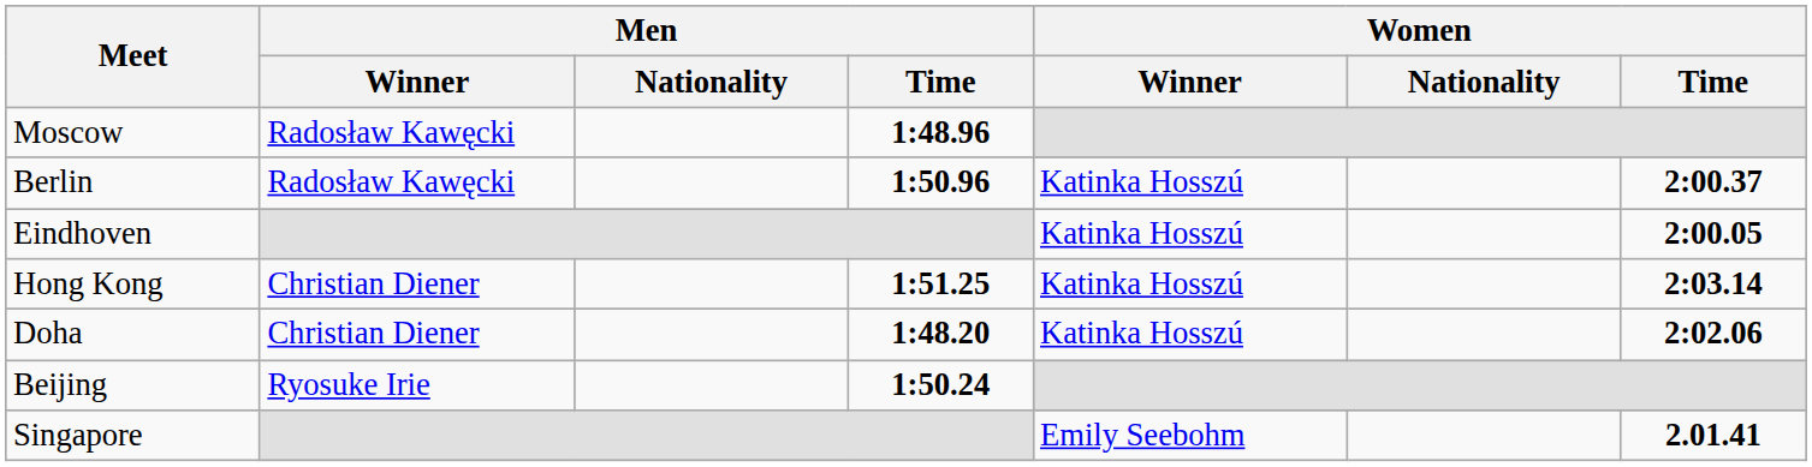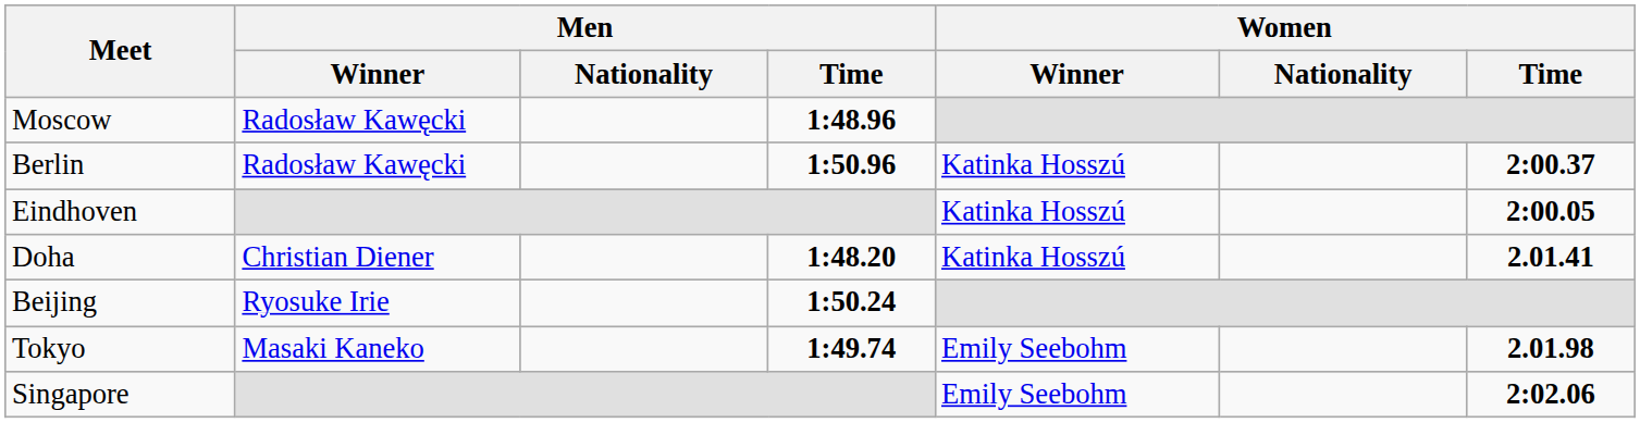- row: Hong Kong | Christian Diener | 1:51.25 | Katinka Hosszú | 2:03.14
Doha | Women / Time: 2:02.06 -> 2.01.41
+ row: Tokyo | Masaki Kaneko | 1:49.74 | Emily Seebohm | 2.01.98
Singapore | Women / Time: 2.01.41 -> 2:02.06
